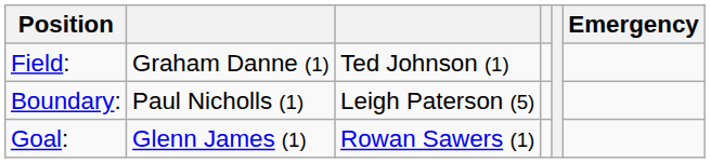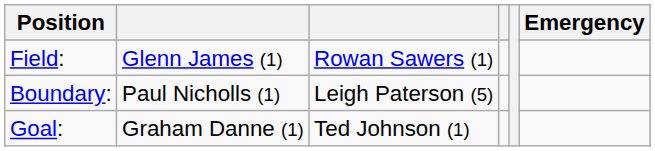Field: | column 2: Graham Danne (1) -> Glenn James (1)
Field: | column 3: Ted Johnson (1) -> Rowan Sawers (1)
Goal: | column 2: Glenn James (1) -> Graham Danne (1)
Goal: | column 3: Rowan Sawers (1) -> Ted Johnson (1)
